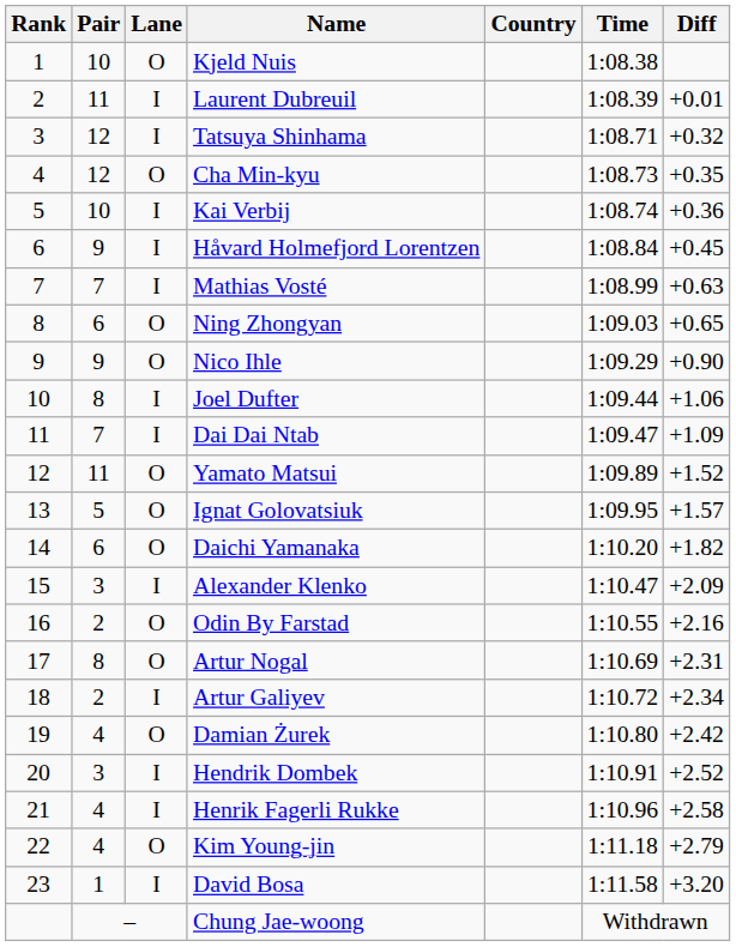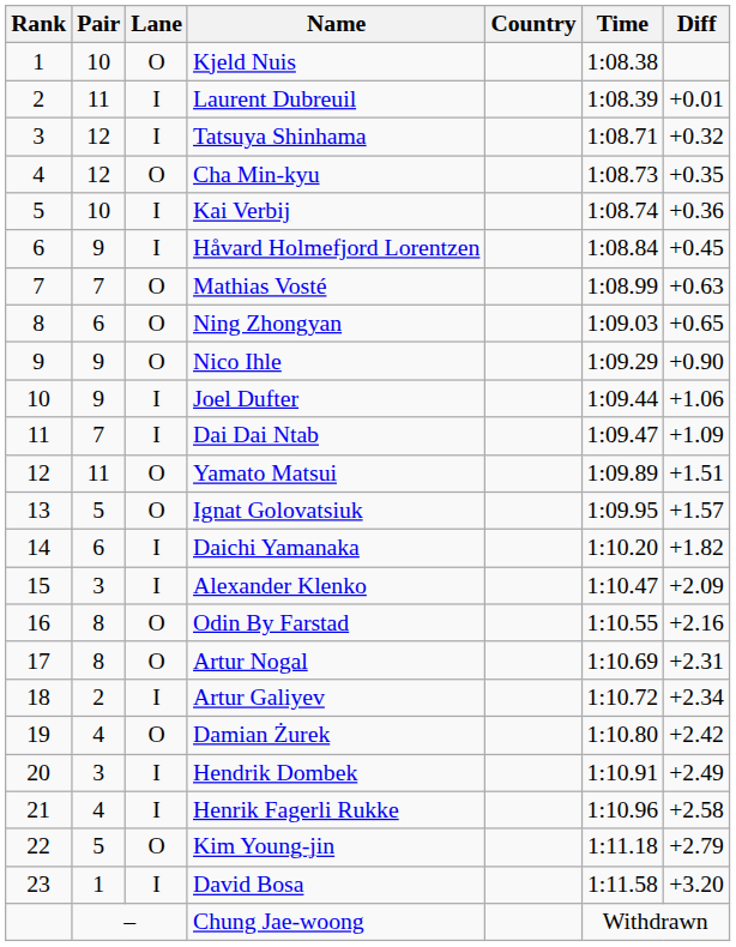Mathias Vosté | Lane: I -> O
Joel Dufter | Pair: 8 -> 9
Yamato Matsui | Diff: +1.52 -> +1.51
Daichi Yamanaka | Lane: O -> I
Odin By Farstad | Pair: 2 -> 8
Hendrik Dombek | Diff: +2.52 -> +2.49
Kim Young-jin | Pair: 4 -> 5
